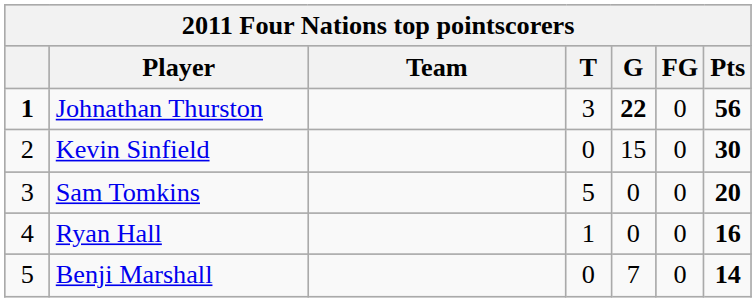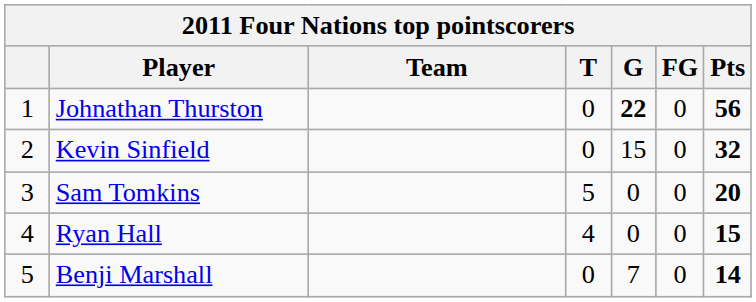Johnathan Thurston | column 1: bold -> normal
Johnathan Thurston | T: 3 -> 0
Kevin Sinfield | Pts: 30 -> 32
Ryan Hall | T: 1 -> 4
Ryan Hall | Pts: 16 -> 15
